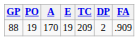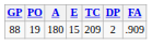88 | A: 170 -> 180
88 | E: 19 -> 15
